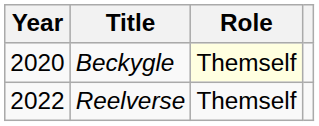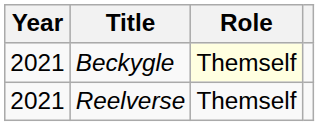Beckygle | Year: 2020 -> 2021
Reelverse | Year: 2022 -> 2021
